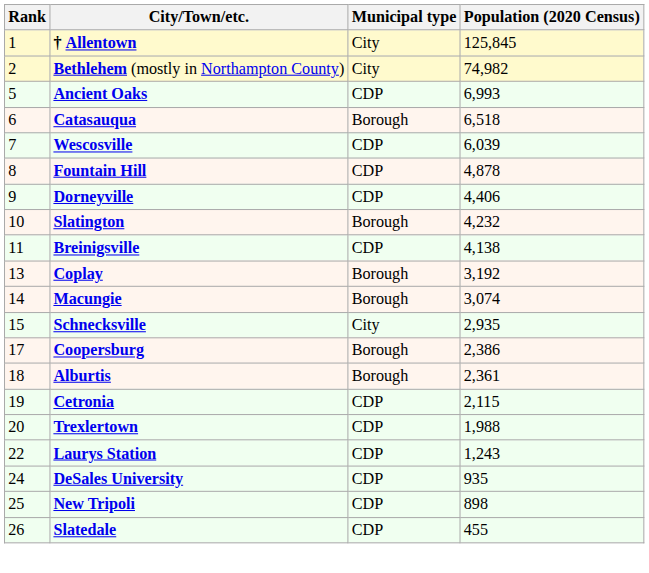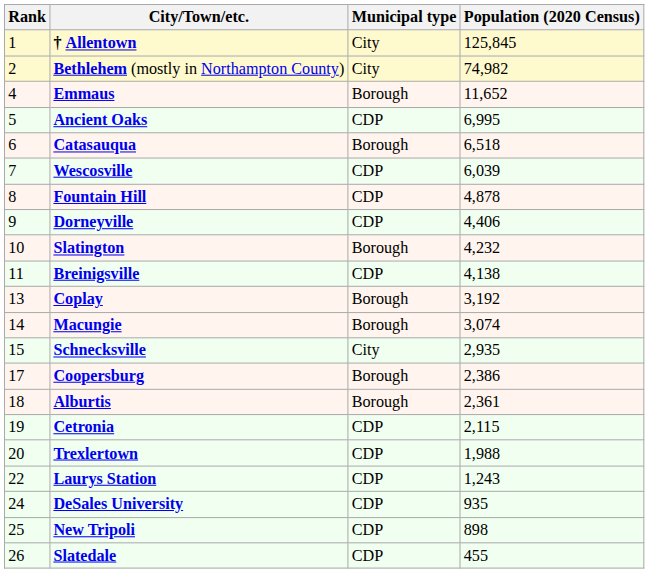+ row: 4 | Emmaus | Borough | 11,652
Ancient Oaks | Population (2020 Census): 6,993 -> 6,995
